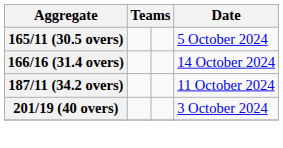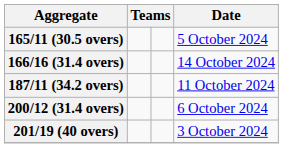+ row: 200/12 (31.4 overs) | 6 October 2024
